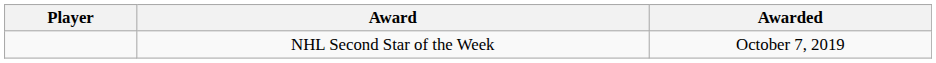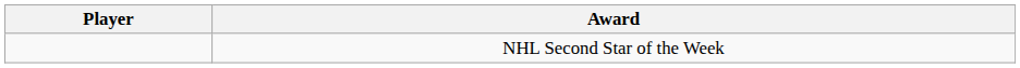- column: Awarded | October 7, 2019
